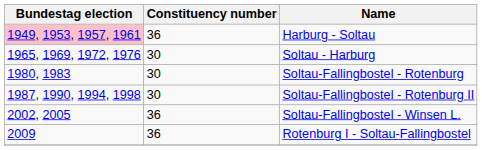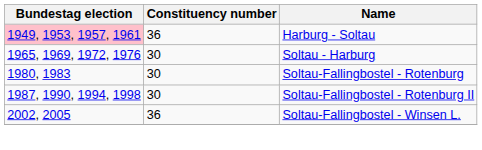- row: 2009 | 36 | Rotenburg I - Soltau-Fallingbostel
